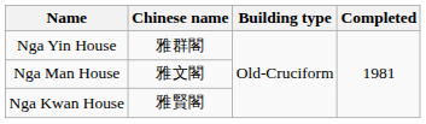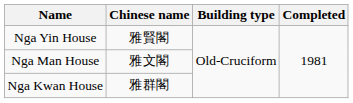Nga Yin House | Chinese name: 雅群閣 -> 雅賢閣
Nga Kwan House | Chinese name: 雅賢閣 -> 雅群閣
